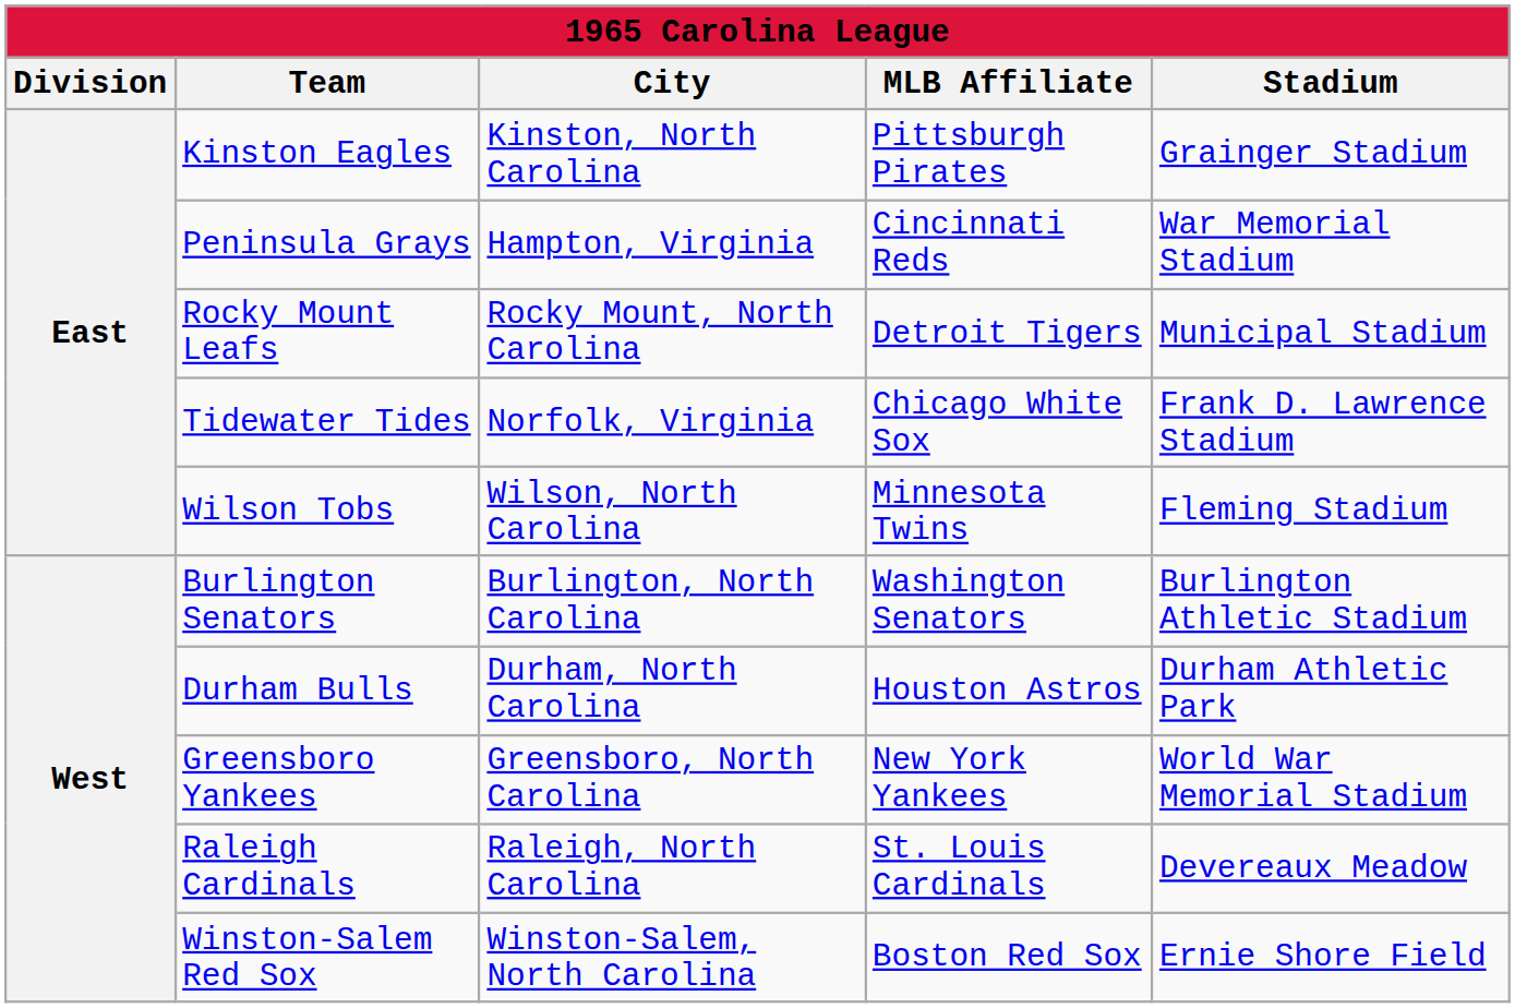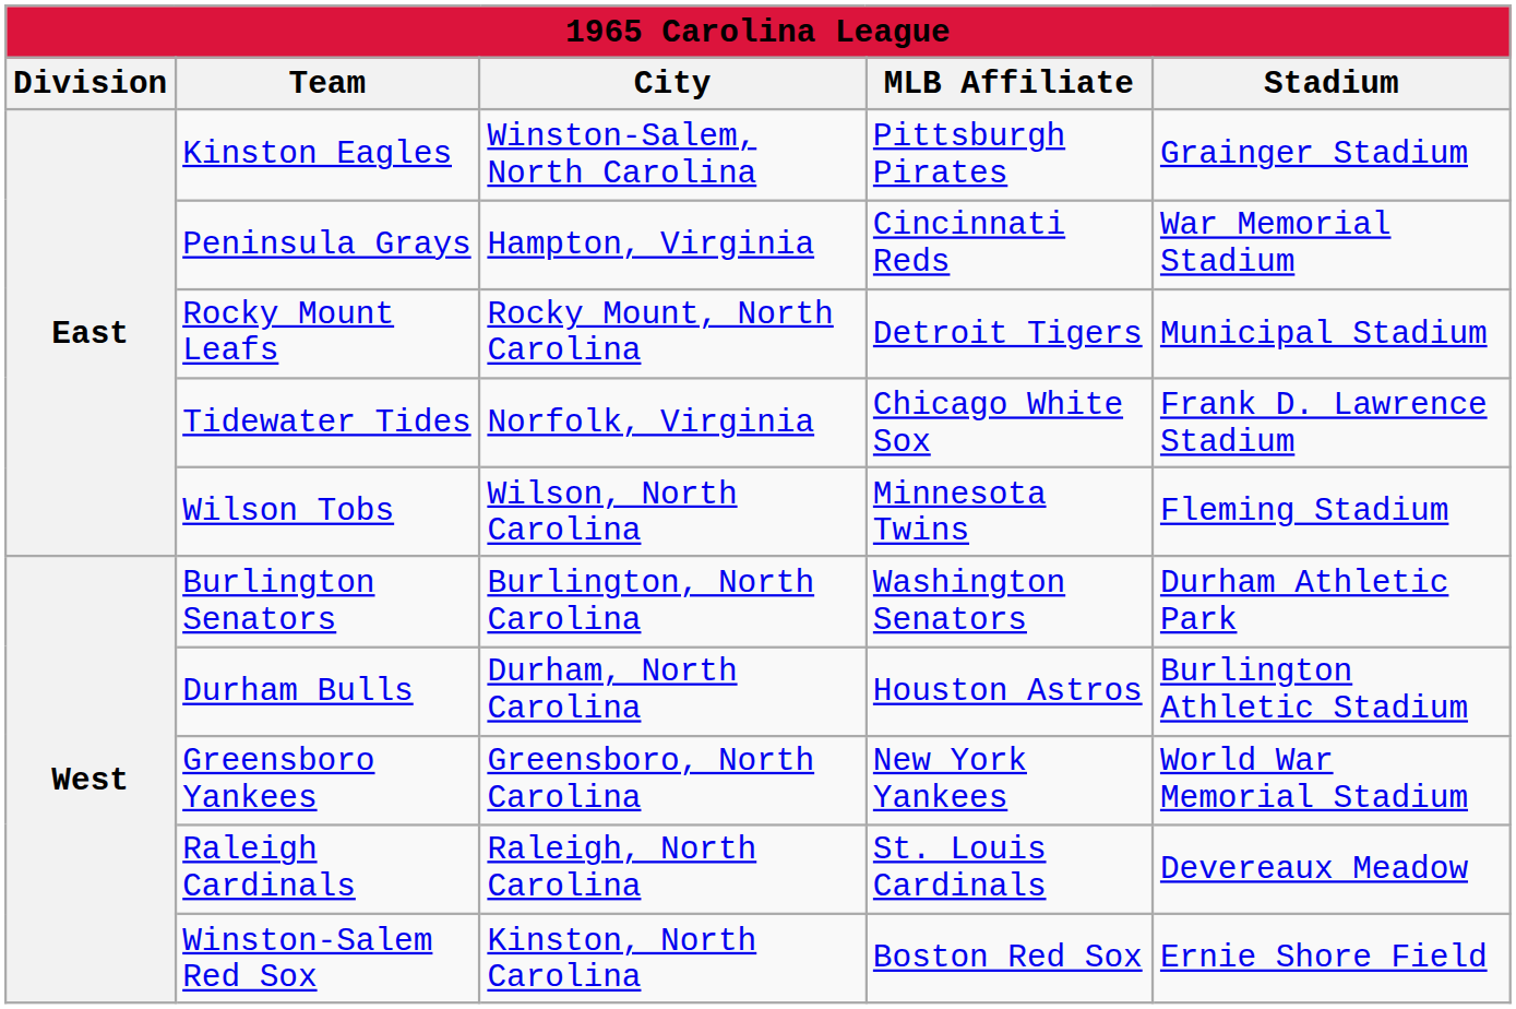Kinston Eagles | City: Kinston, North Carolina -> Winston-Salem, North Carolina
Burlington Senators | Stadium: Burlington Athletic Stadium -> Durham Athletic Park
Durham Bulls | Stadium: Durham Athletic Park -> Burlington Athletic Stadium
Winston-Salem Red Sox | City: Winston-Salem, North Carolina -> Kinston, North Carolina
